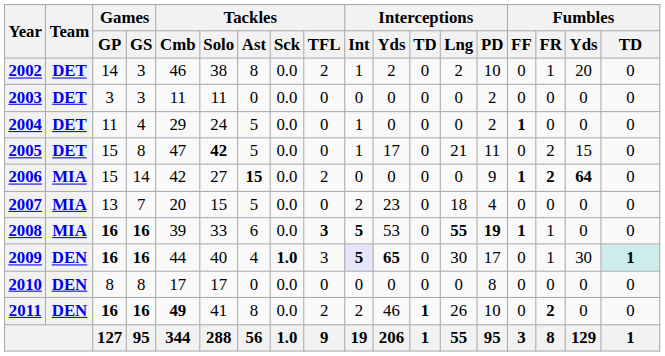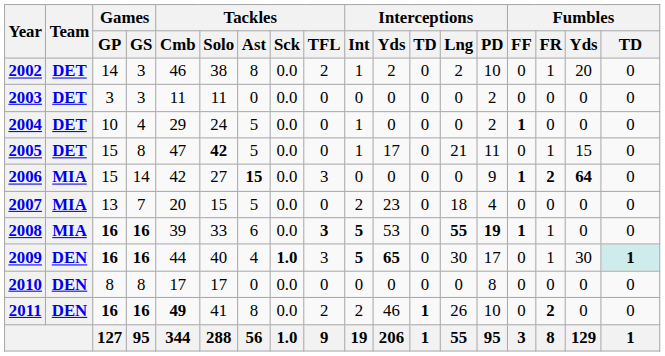2004 | Games / GP: 11 -> 10
2005 | Fumbles / FR: 2 -> 1
2006 | Tackles / TFL: 2 -> 3
2009 | Interceptions / Int: lavender background -> no background
